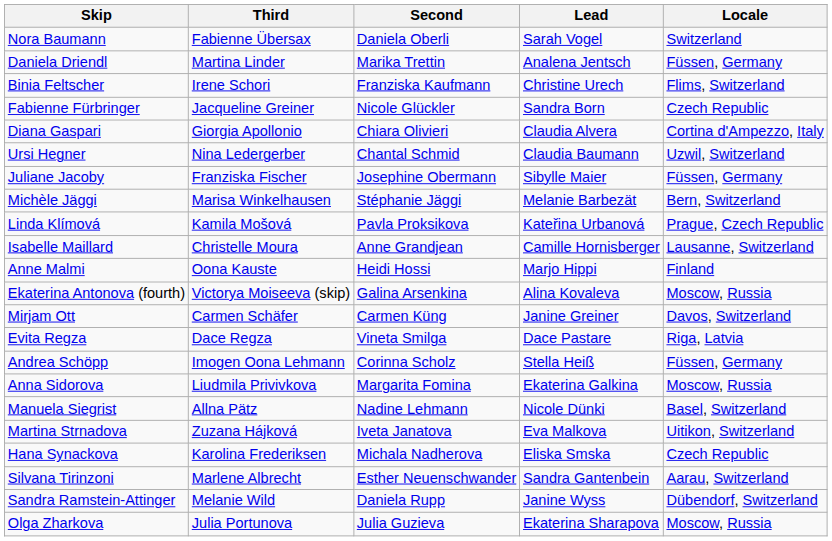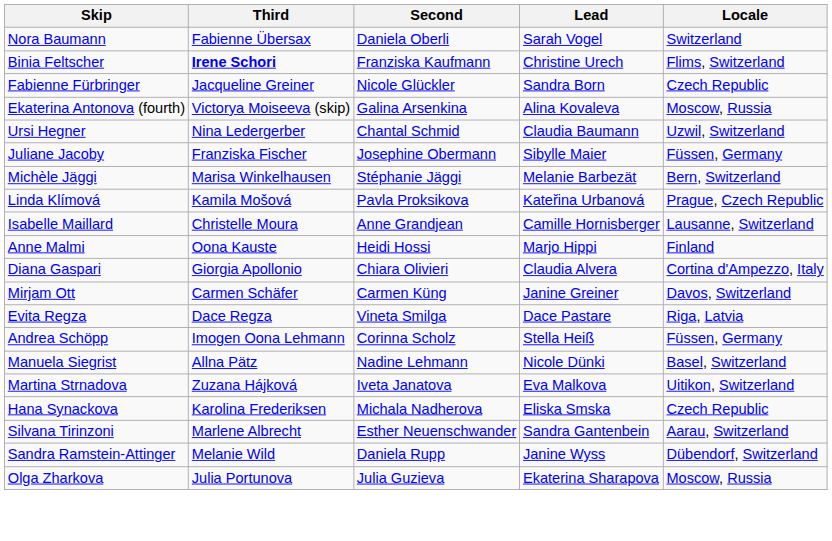- row: Daniela Driendl | Martina Linder | Marika Trettin | Analena Jentsch | Füssen, Germany
Binia Feltscher | Third: normal -> bold
rows swapped: Diana Gaspari <-> Ekaterina Antonova (fourth)
- row: Anna Sidorova | Liudmila Privivkova | Margarita Fomina | Ekaterina Galkina | Moscow, Russia
